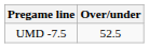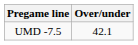UMD -7.5 | Over/under: 52.5 -> 42.1
